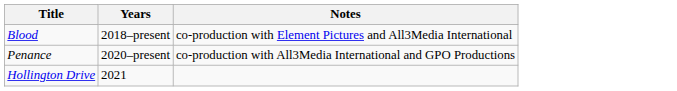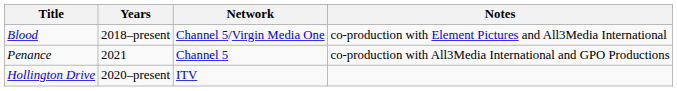+ column: Network | Channel 5/Virgin Media One | Channel 5 | ITV
Penance | Years: 2020–present -> 2021
Hollington Drive | Years: 2021 -> 2020–present
